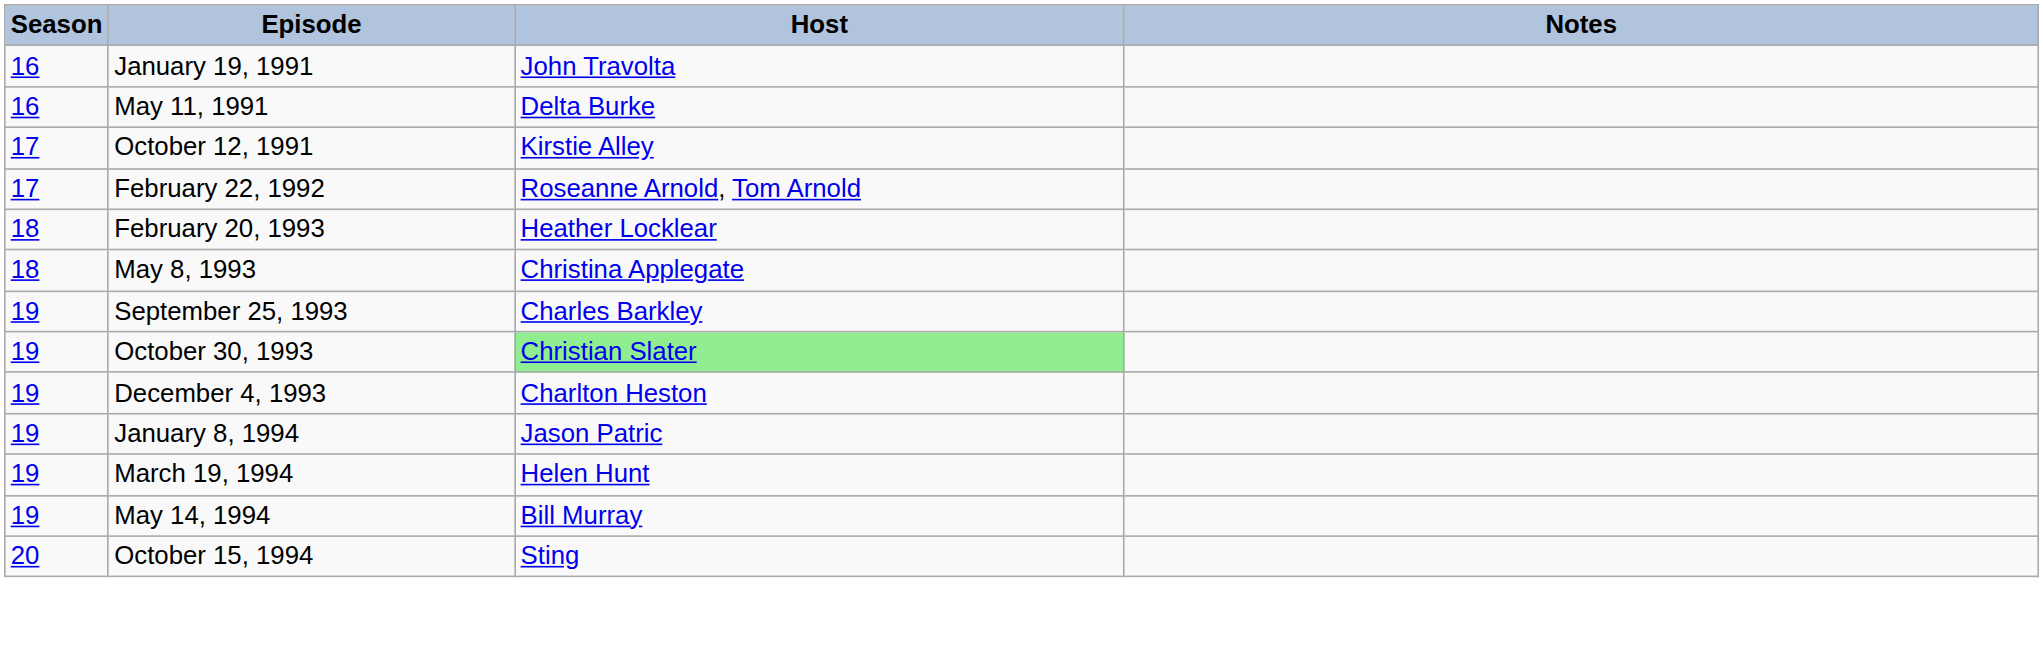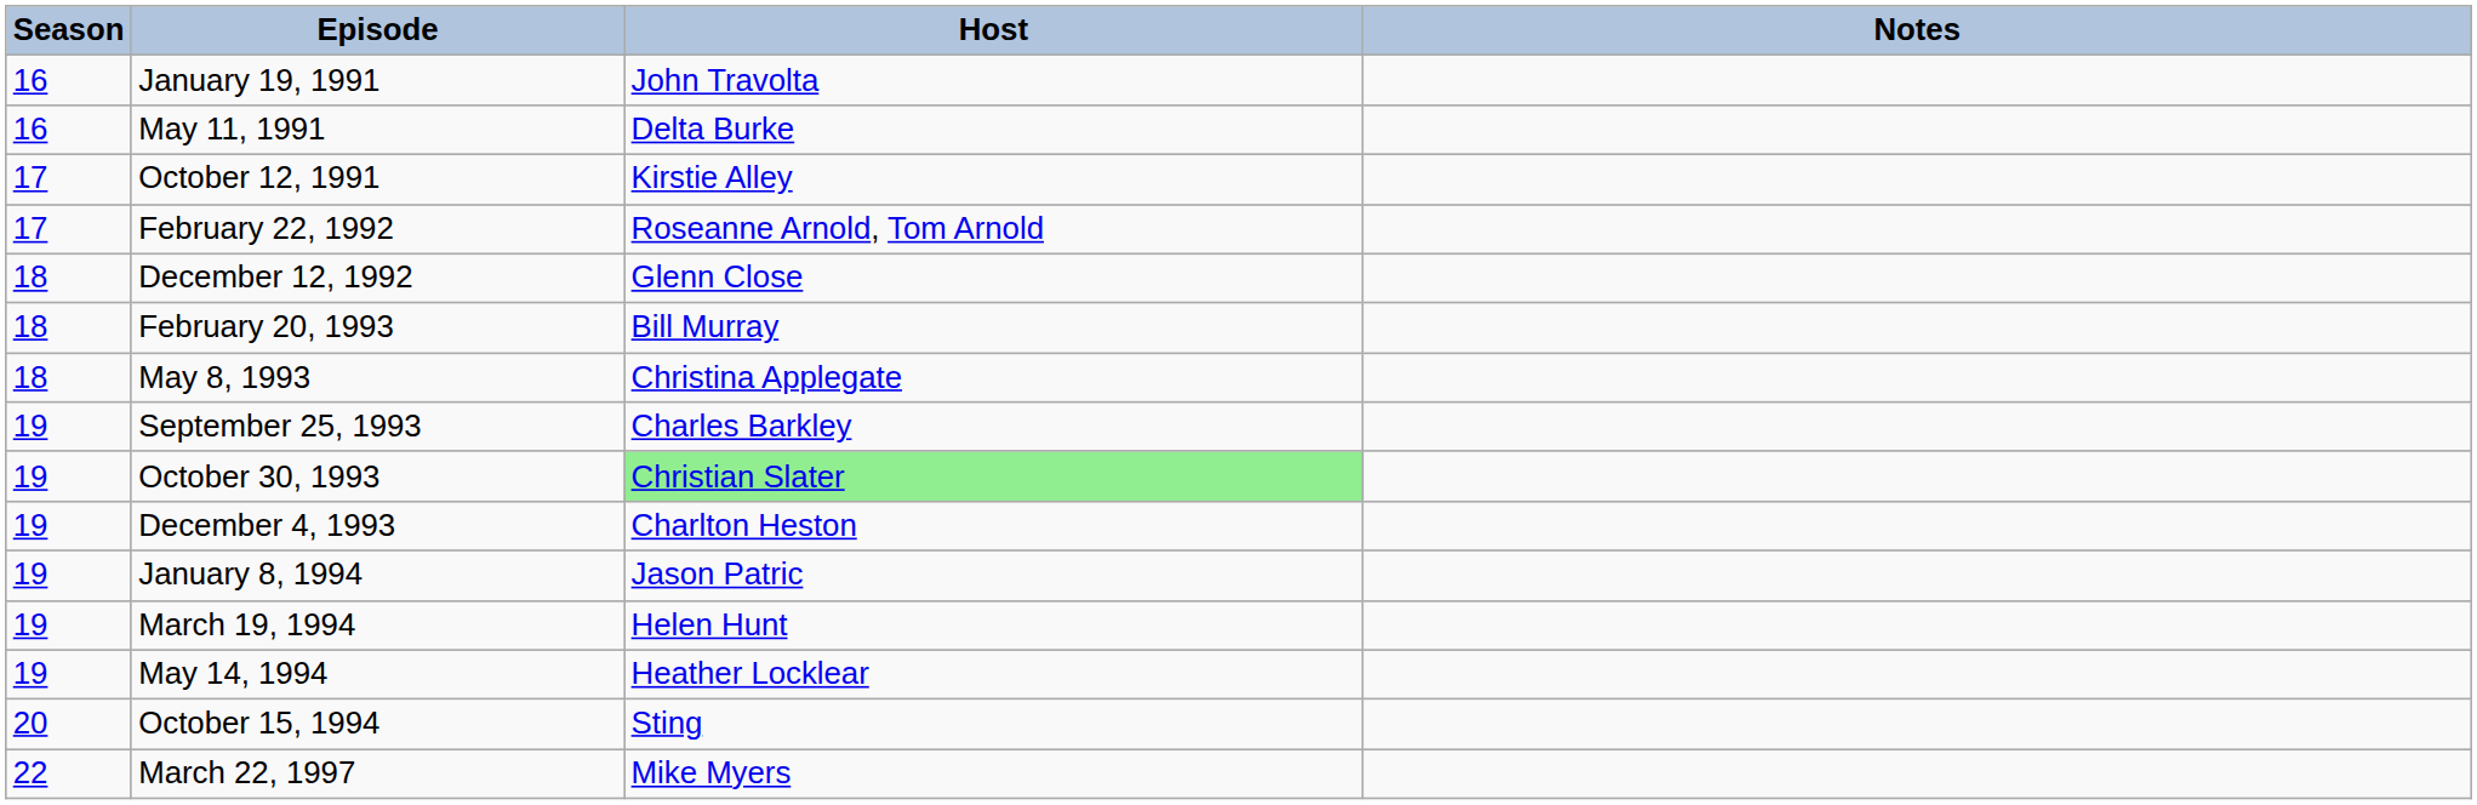+ row: 18 | December 12, 1992 | Glenn Close
February 20, 1993 | Host: Heather Locklear -> Bill Murray
May 14, 1994 | Host: Bill Murray -> Heather Locklear
+ row: 22 | March 22, 1997 | Mike Myers
